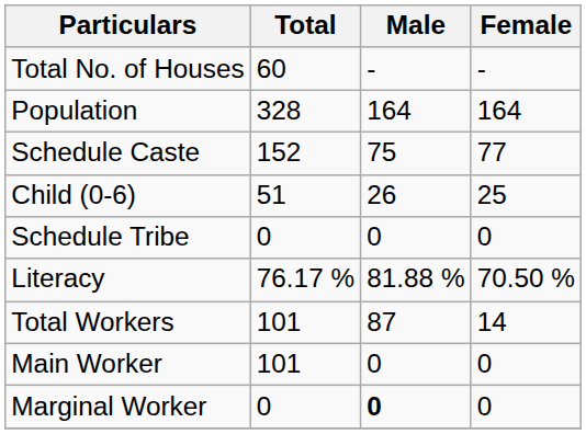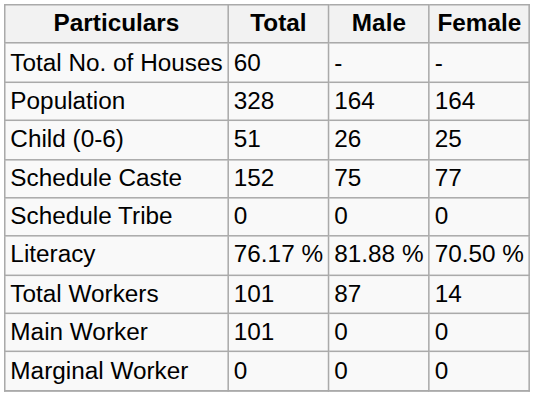rows swapped: Child (0-6) <-> Schedule Caste
Marginal Worker | Male: bold -> normal
